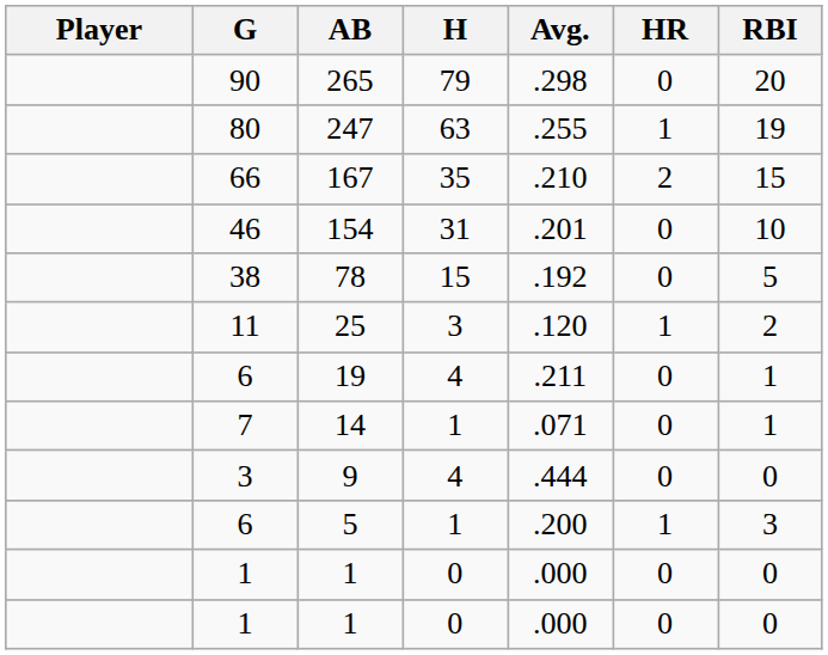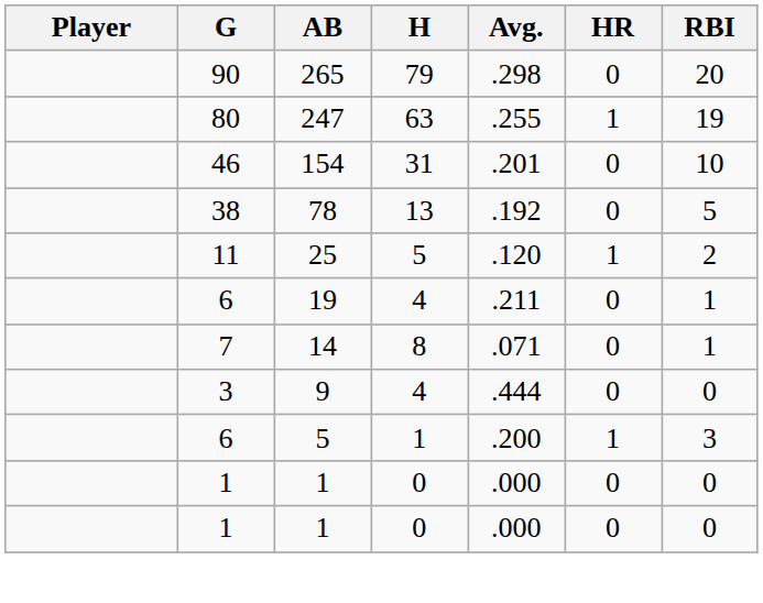- row: 66 | 167 | 35 | .210 | 2 | 15
78 | H: 15 -> 13
25 | H: 3 -> 5
14 | H: 1 -> 8
